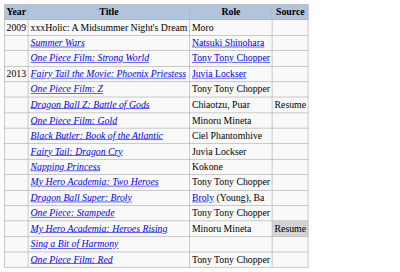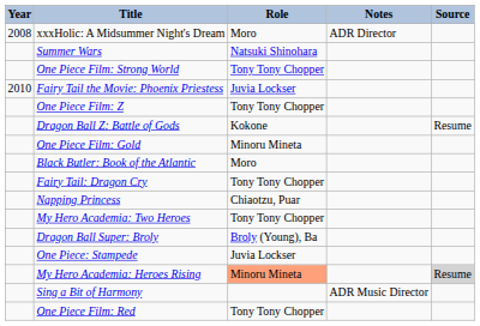+ column: Notes | ADR Director | ADR Music Director
xxxHolic: A Midsummer Night's Dream | Year: 2009 -> 2008
Fairy Tail the Movie: Phoenix Priestess | Year: 2013 -> 2010
Dragon Ball Z: Battle of Gods | Role: Chiaotzu, Puar -> Kokone
Black Butler: Book of the Atlantic | Role: Ciel Phantomhive -> Moro
Fairy Tail: Dragon Cry | Role: Juvia Lockser -> Tony Tony Chopper
Napping Princess | Role: Kokone -> Chiaotzu, Puar
One Piece: Stampede | Role: Tony Tony Chopper -> Juvia Lockser
My Hero Academia: Heroes Rising | Role: no background -> lightsalmon background
